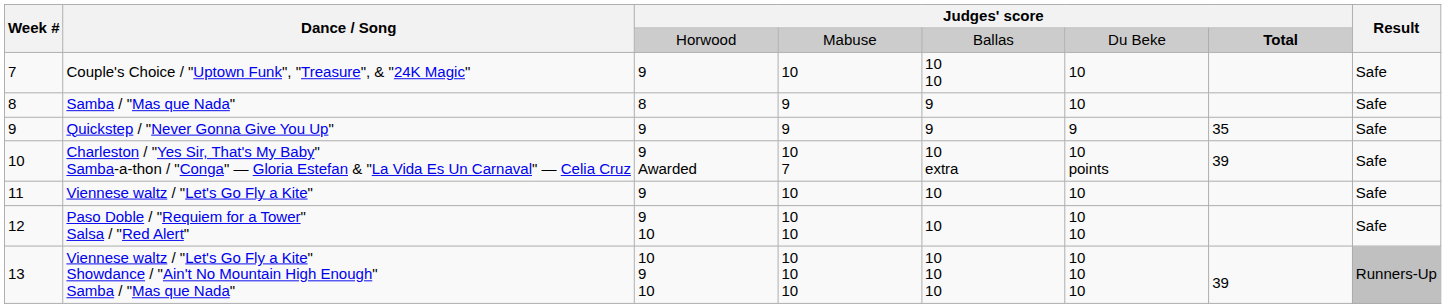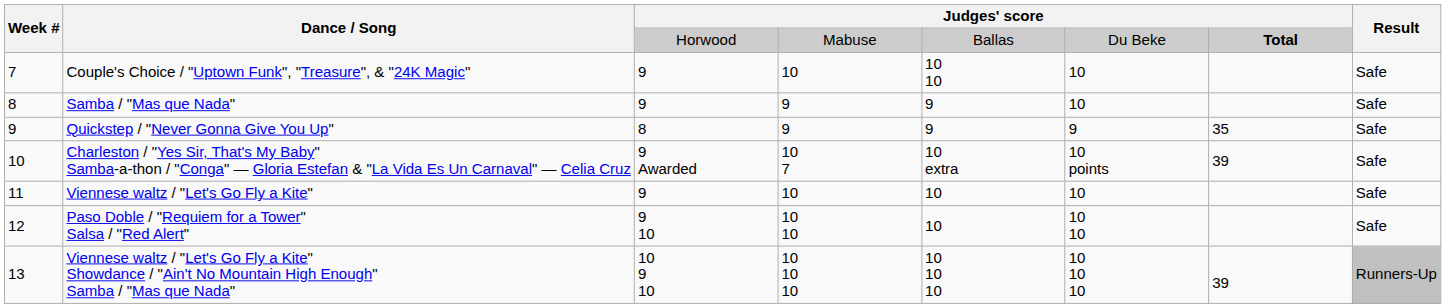Samba / "Mas que Nada" | column 3: 8 -> 9
Quickstep / "Never Gonna Give You Up" | column 3: 9 -> 8
